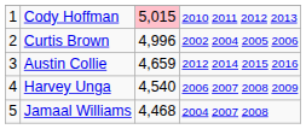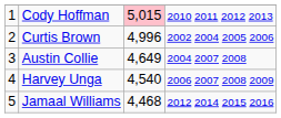Austin Collie | column 3: 4,659 -> 4,649
Austin Collie | column 4: 2012 2014 2015 2016 -> 2004 2007 2008
Jamaal Williams | column 4: 2004 2007 2008 -> 2012 2014 2015 2016
